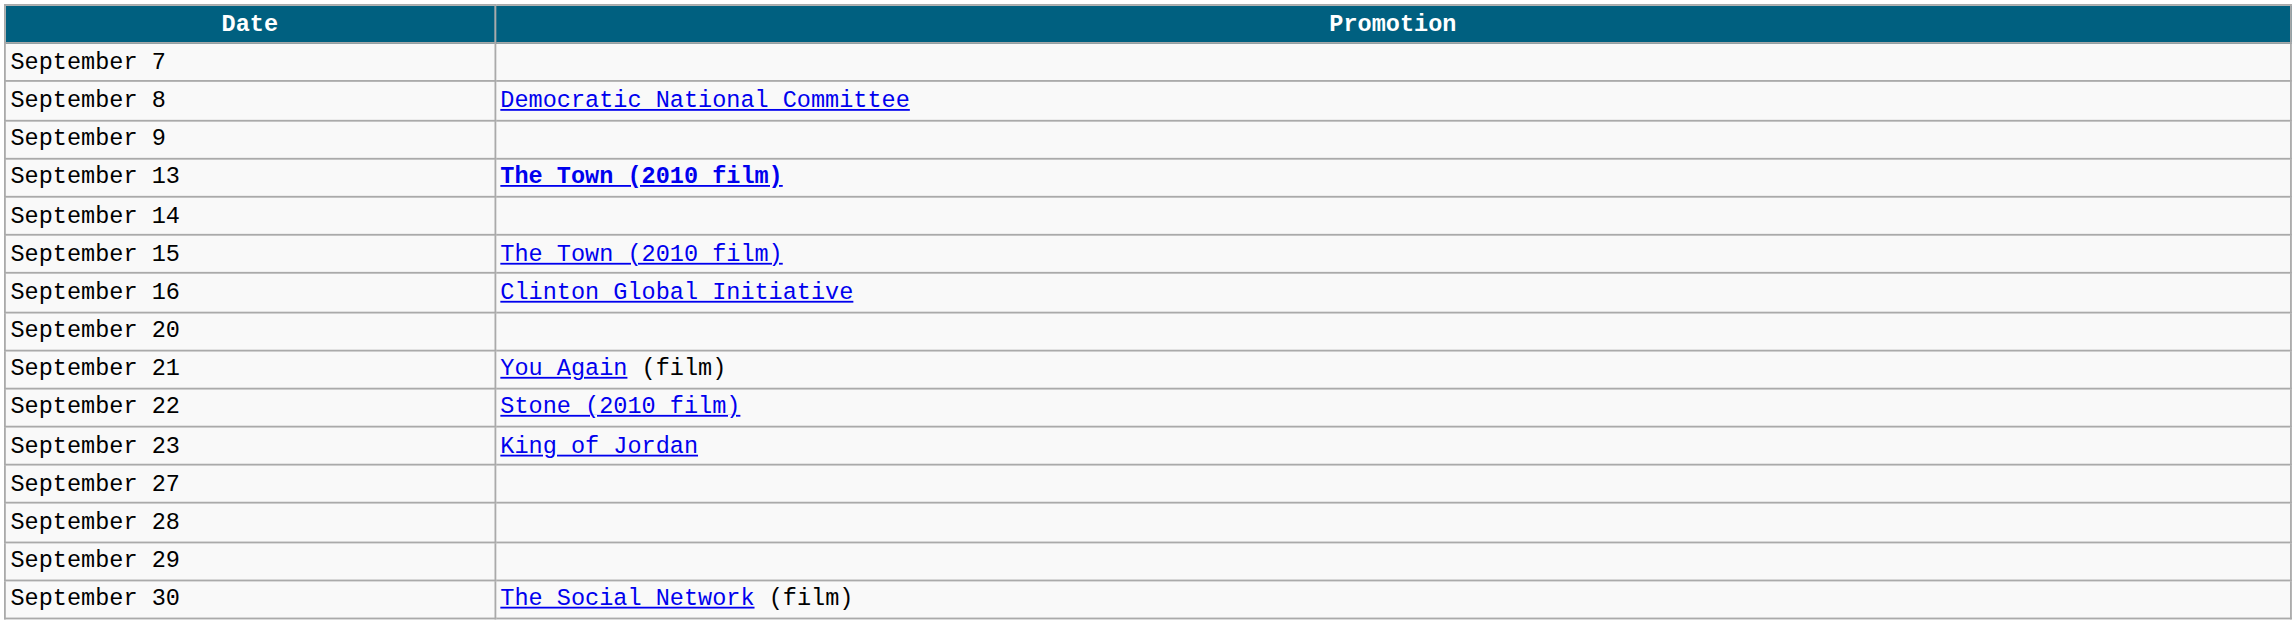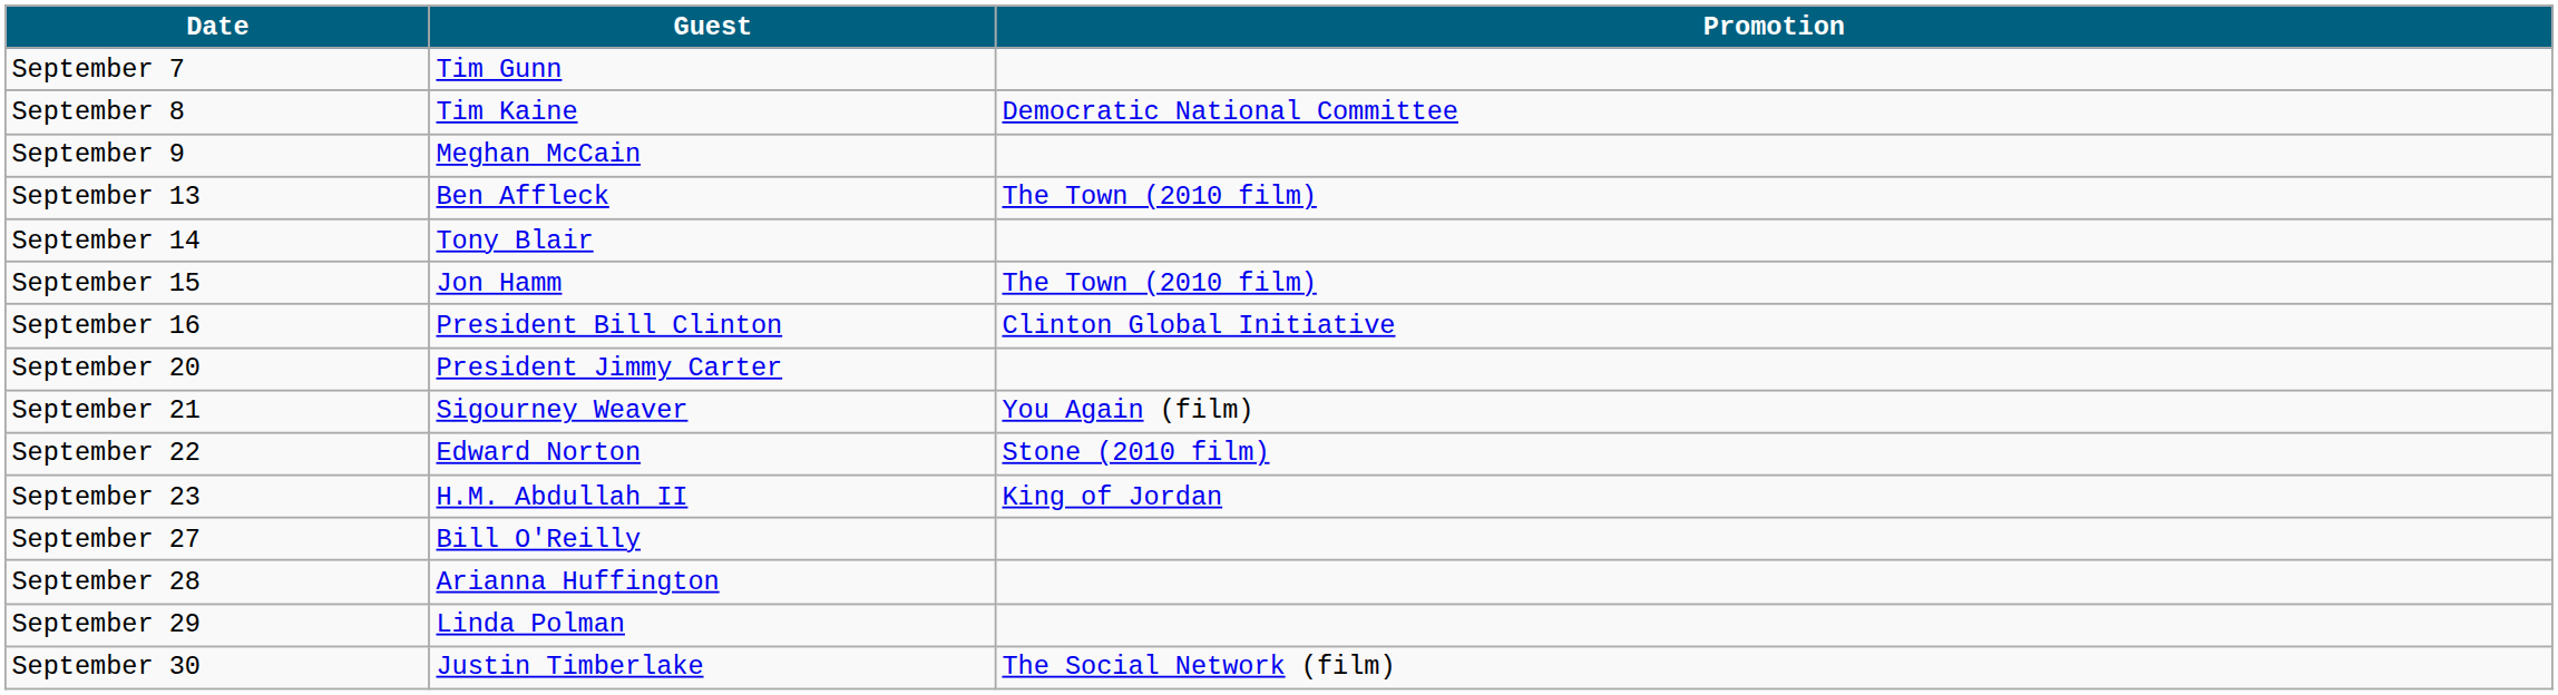+ column: Guest | Tim Gunn | Tim Kaine | Meghan McCain | Ben Affleck | Tony Blair | Jon Hamm | President Bill Clinton | President Jimmy Carter | Sigourney Weaver | Edward Norton | H.M. Abdullah II | Bill O'Reilly | Arianna Huffington | Linda Polman | Justin Timberlake
September 13 | Promotion: bold -> normal
